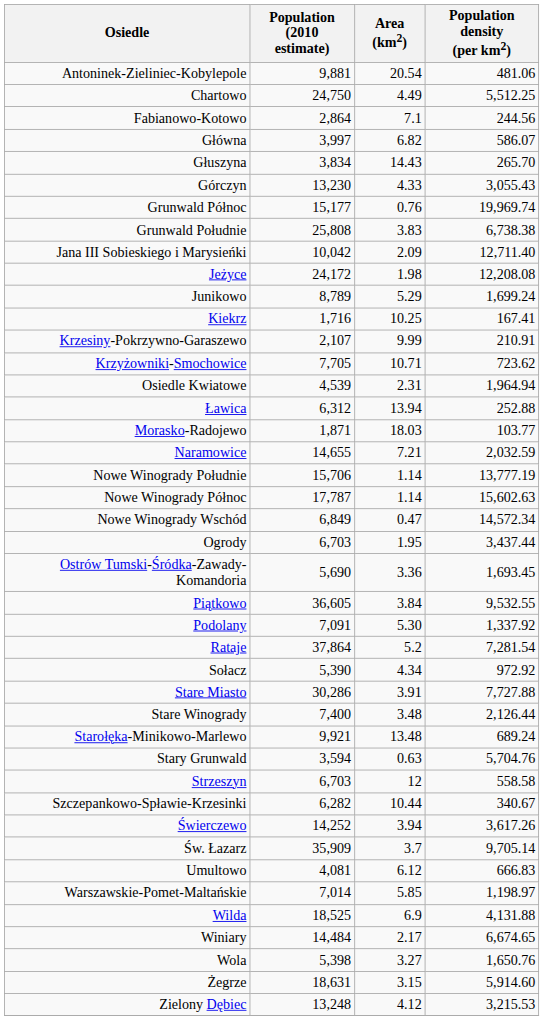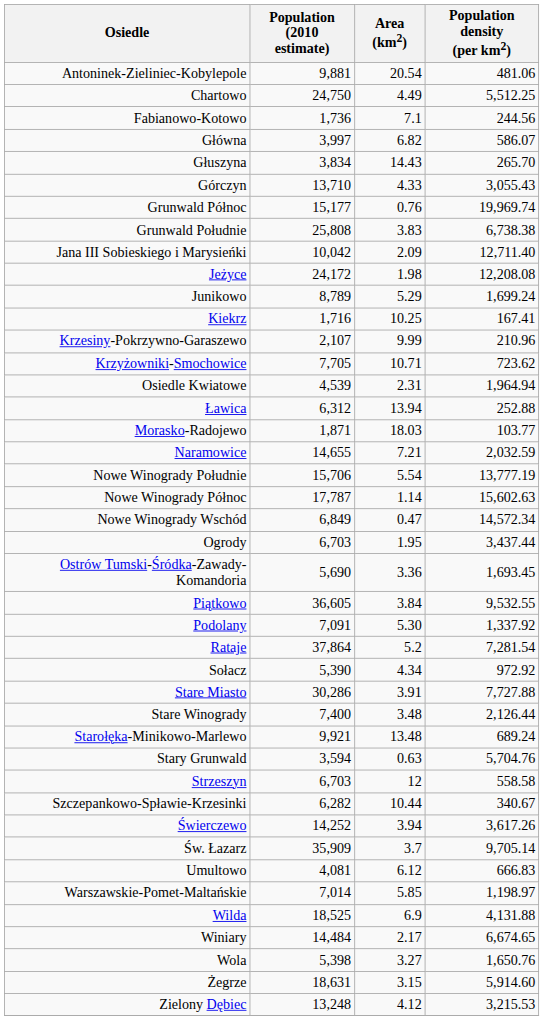Fabianowo-Kotowo | Population (2010 estimate): 2,864 -> 1,736
Górczyn | Population (2010 estimate): 13,230 -> 13,710
Krzesiny-Pokrzywno-Garaszewo | Population density (per km2): 210.91 -> 210.96
Nowe Winogrady Południe | Area (km2): 1.14 -> 5.54
